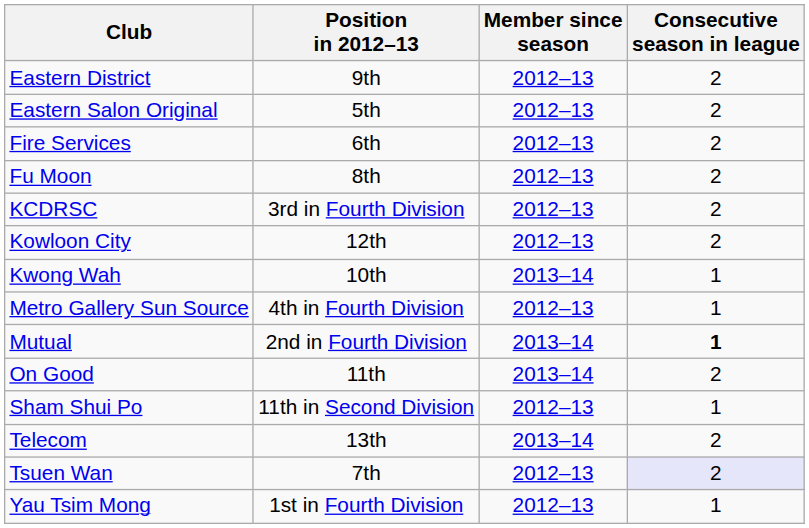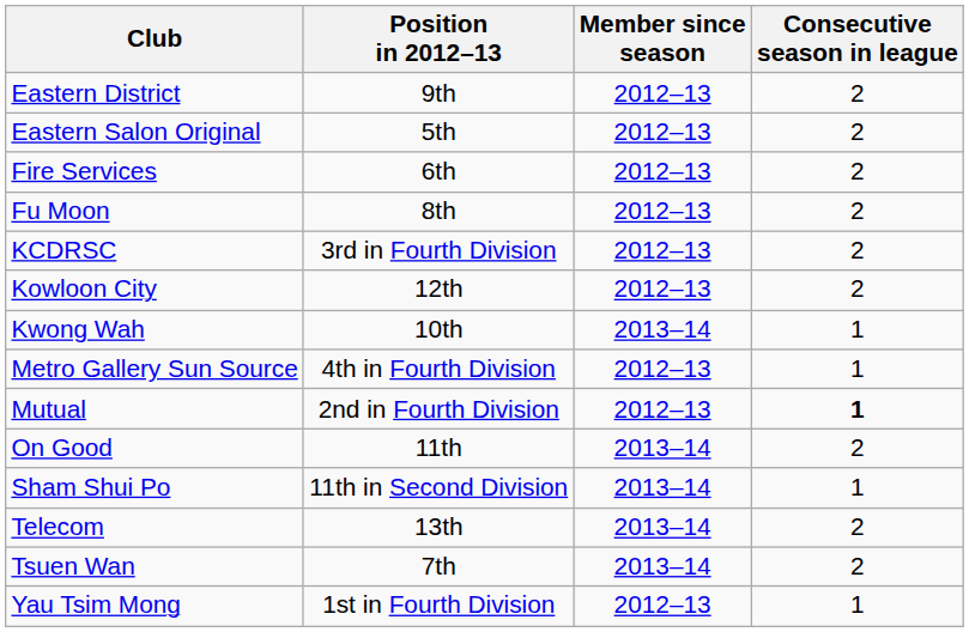Mutual | Member since season: 2013–14 -> 2012–13
Sham Shui Po | Member since season: 2012–13 -> 2013–14
Tsuen Wan | Member since season: 2012–13 -> 2013–14
Tsuen Wan | Consecutive season in league: lavender background -> no background
